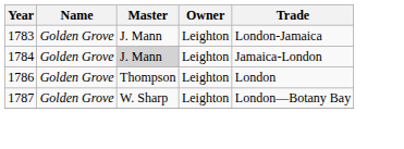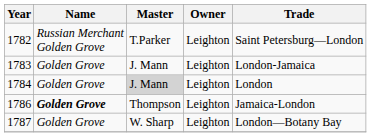+ row: 1782 | Russian Merchant Golden Grove | T.Parker | Leighton | Saint Petersburg—London
1784 | Trade: Jamaica-London -> London
1786 | Name: normal -> bold
1786 | Trade: London -> Jamaica-London
